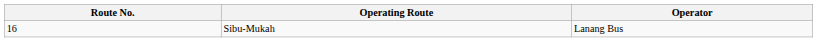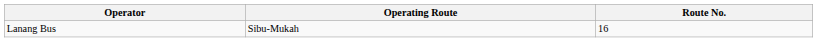columns swapped: Route No. <-> Operator
